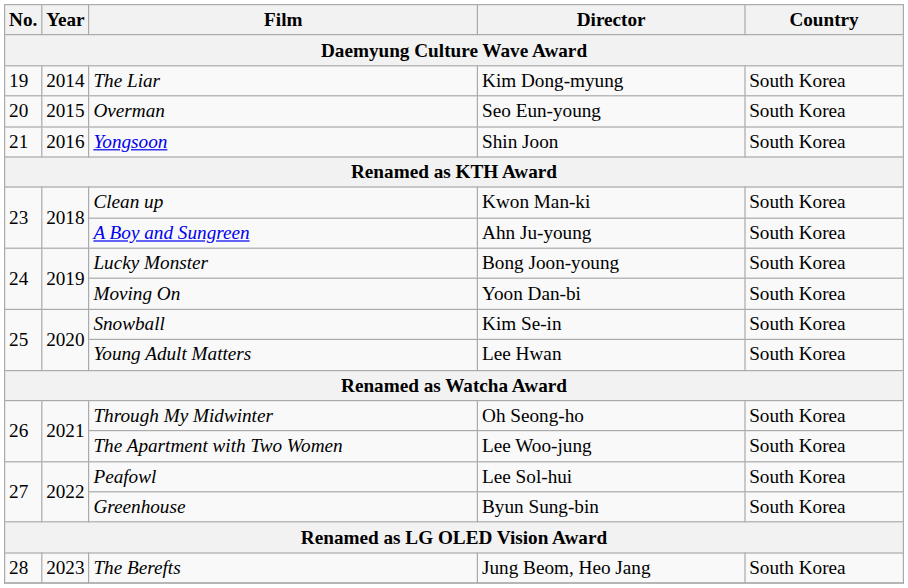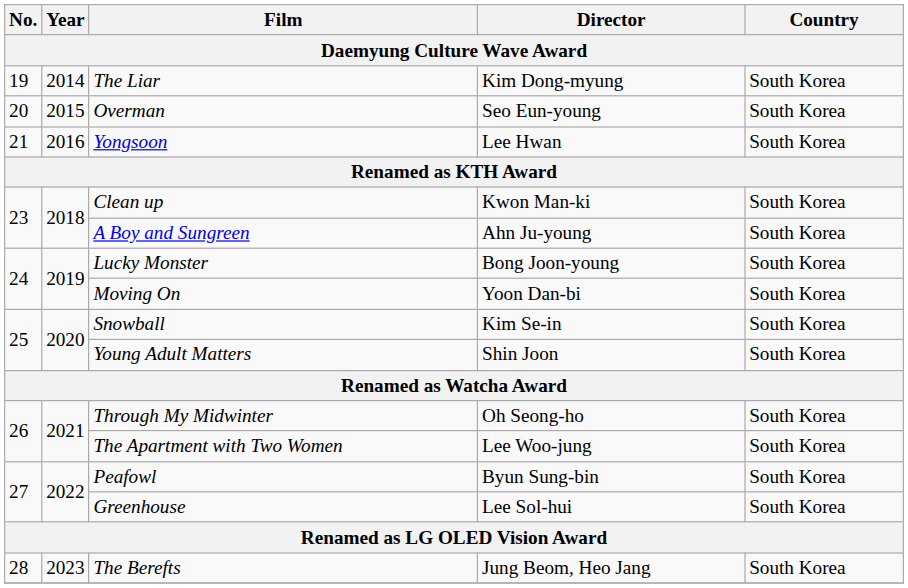Yongsoon | Director: Shin Joon -> Lee Hwan
Young Adult Matters | Director: Lee Hwan -> Shin Joon
Peafowl | Director: Lee Sol-hui -> Byun Sung-bin
Greenhouse | Director: Byun Sung-bin -> Lee Sol-hui
